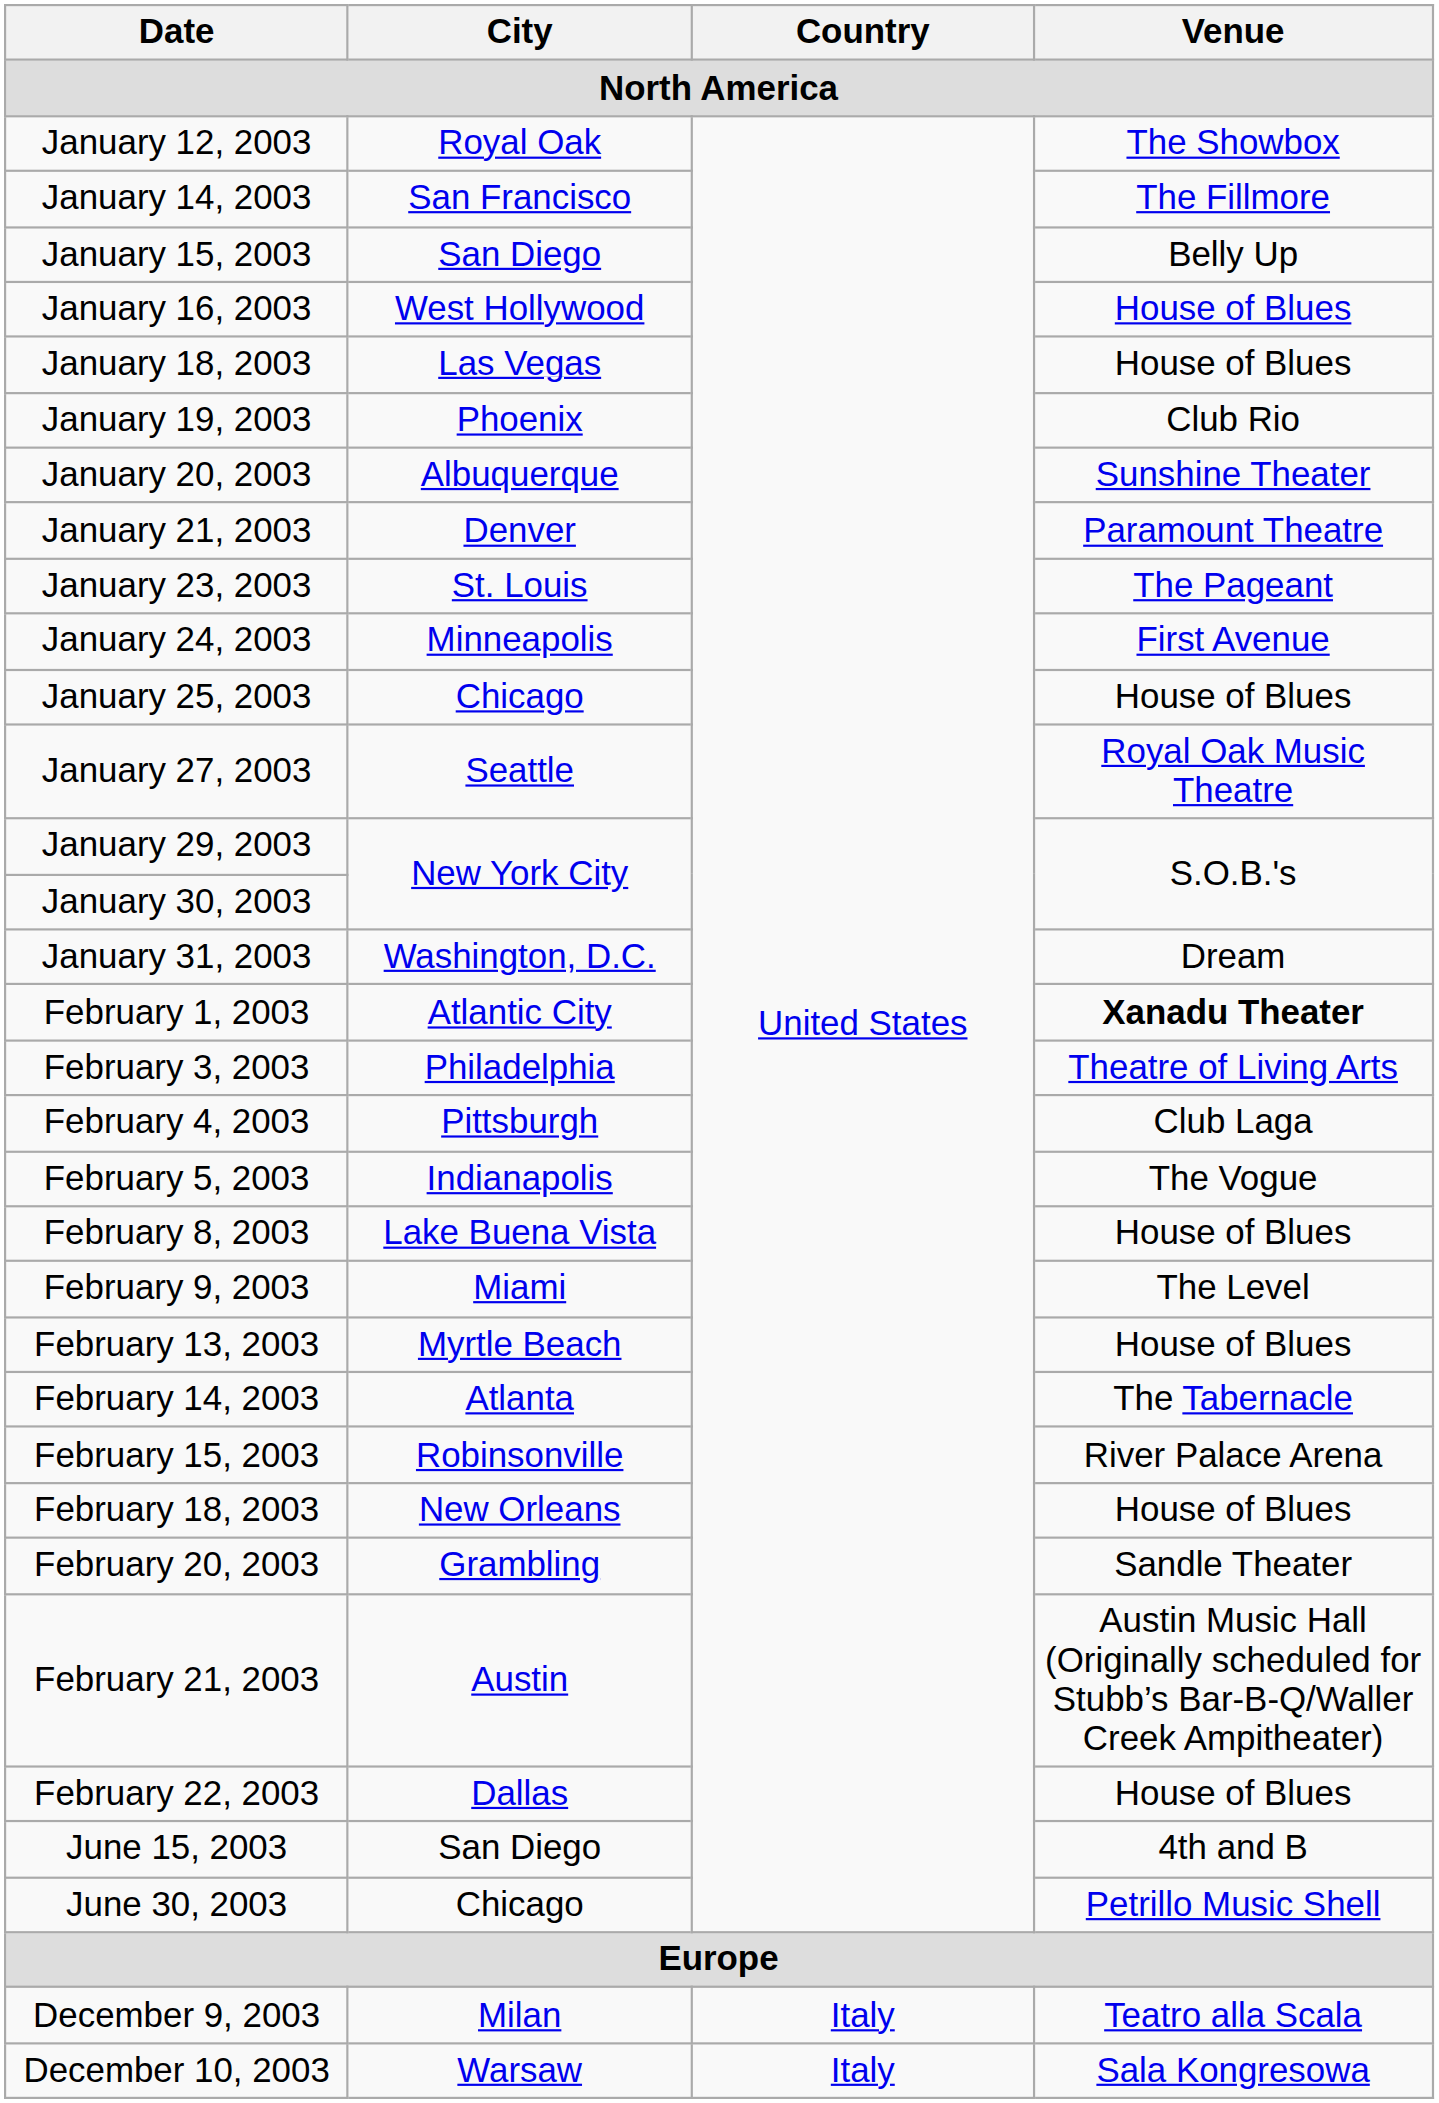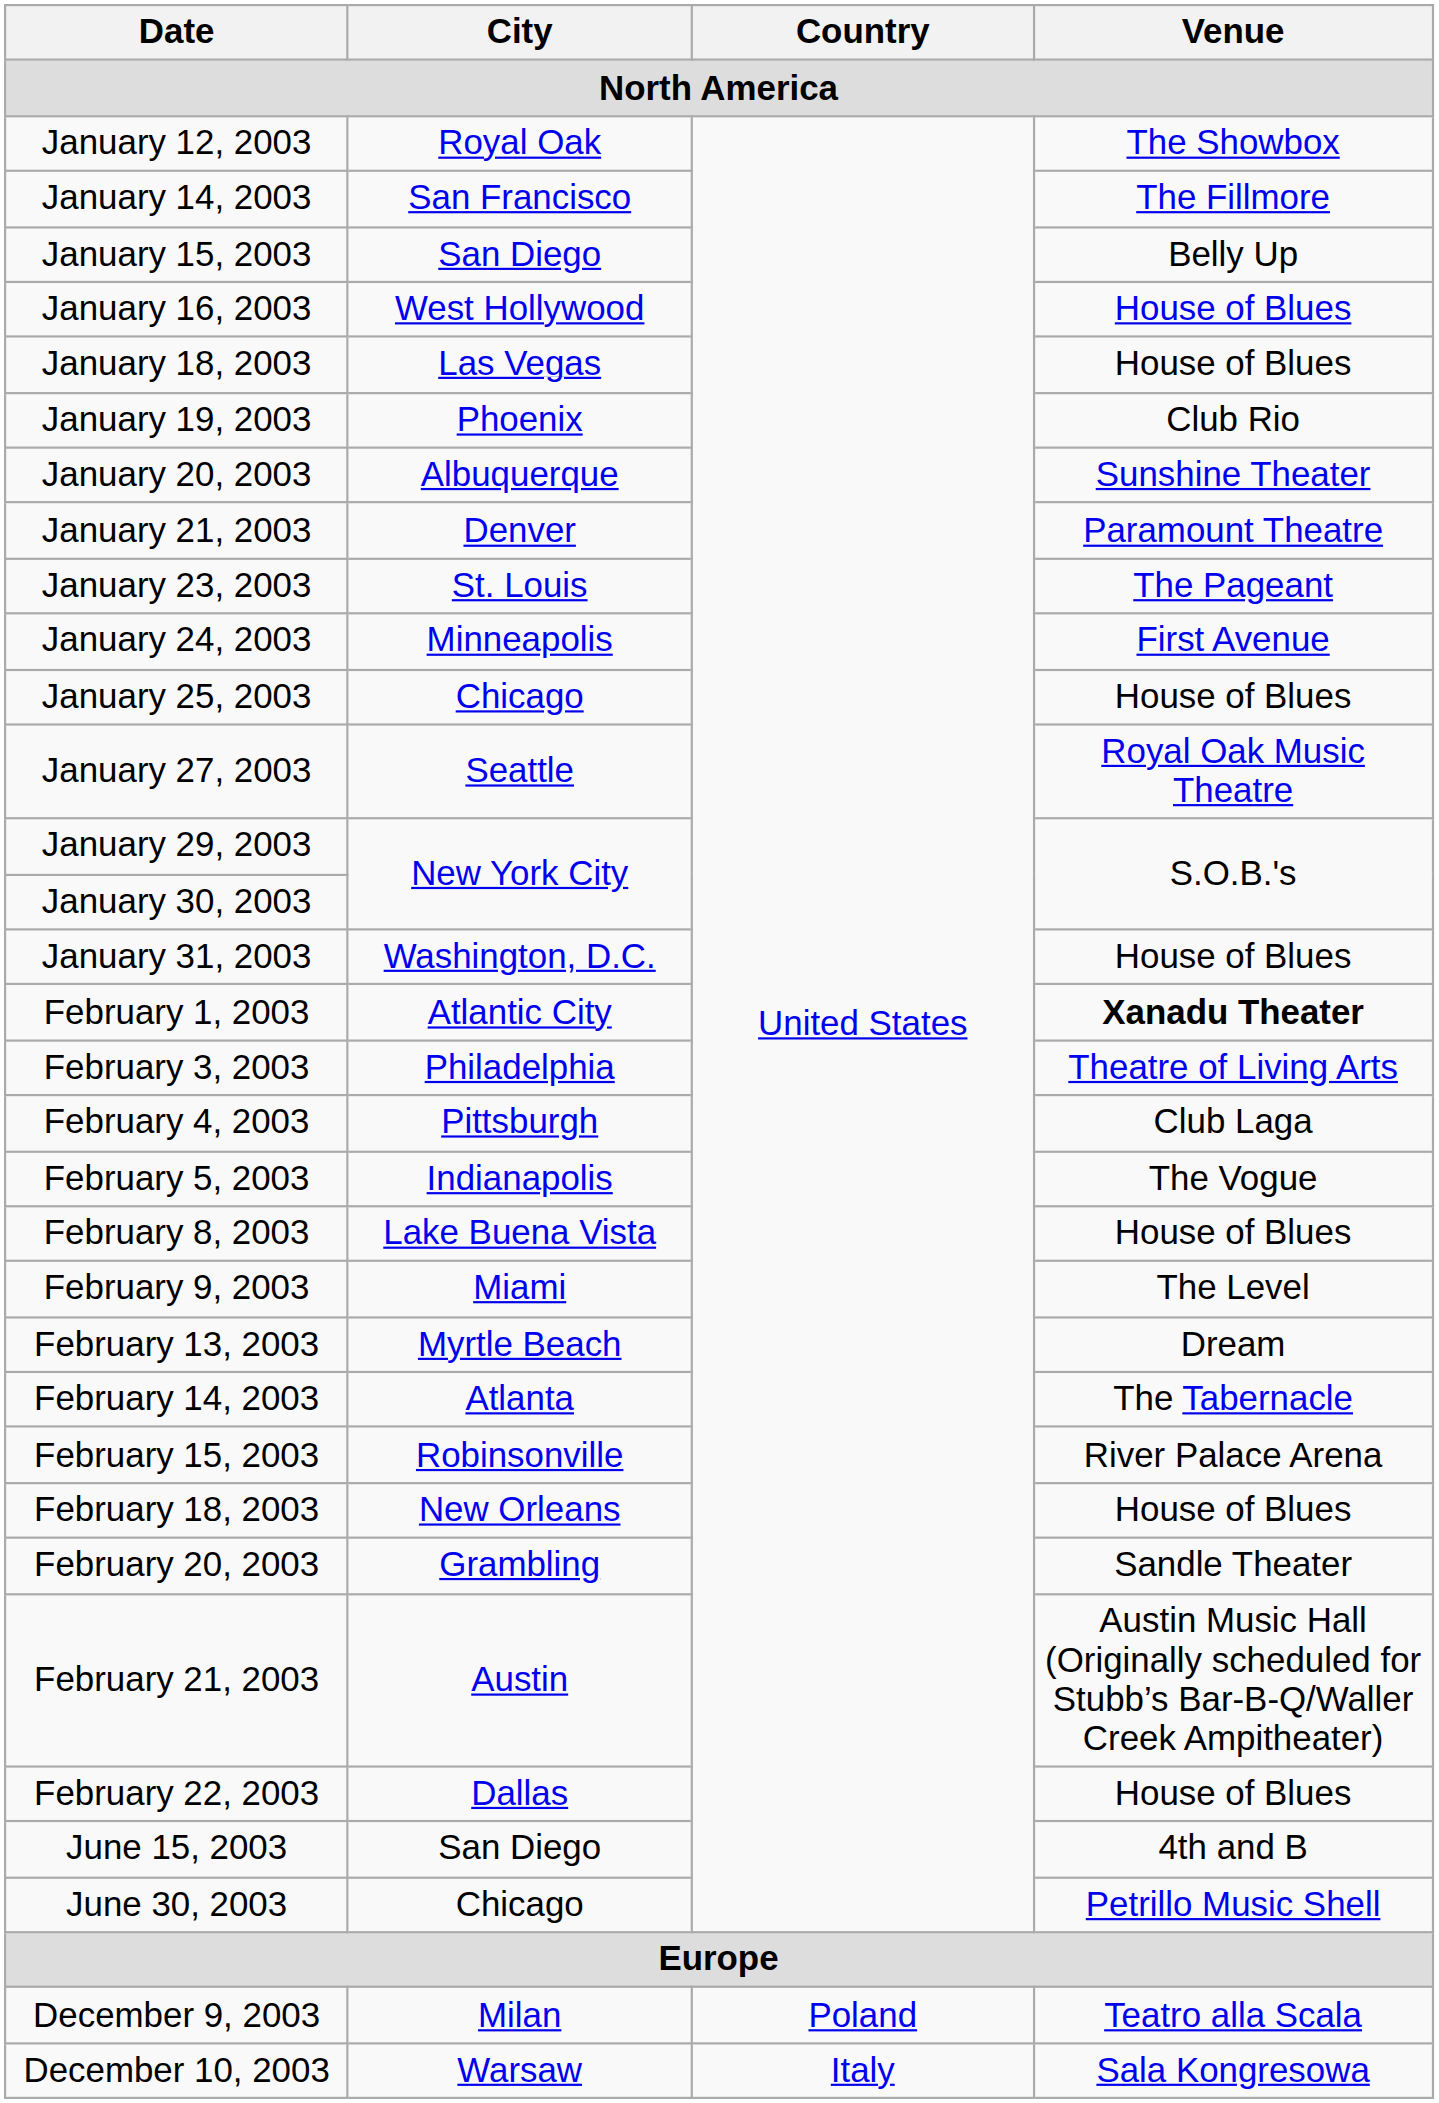January 31, 2003 | Venue: Dream -> House of Blues
February 13, 2003 | Venue: House of Blues -> Dream
December 9, 2003 | Country: Italy -> Poland
